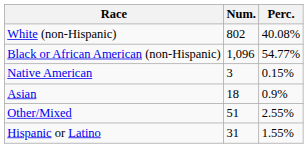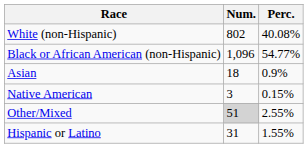rows swapped: Native American <-> Asian
Other/Mixed | Num.: no background -> lightgrey background
